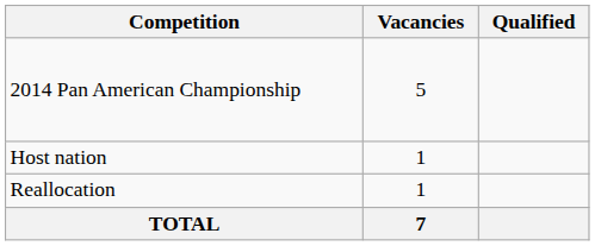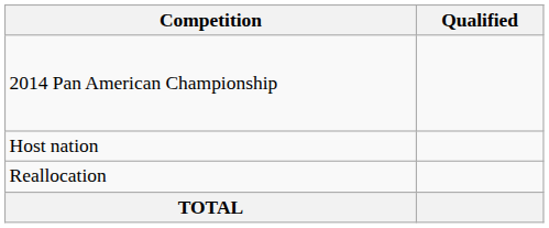- column: Vacancies | 5 | 1 | 1 | 7
